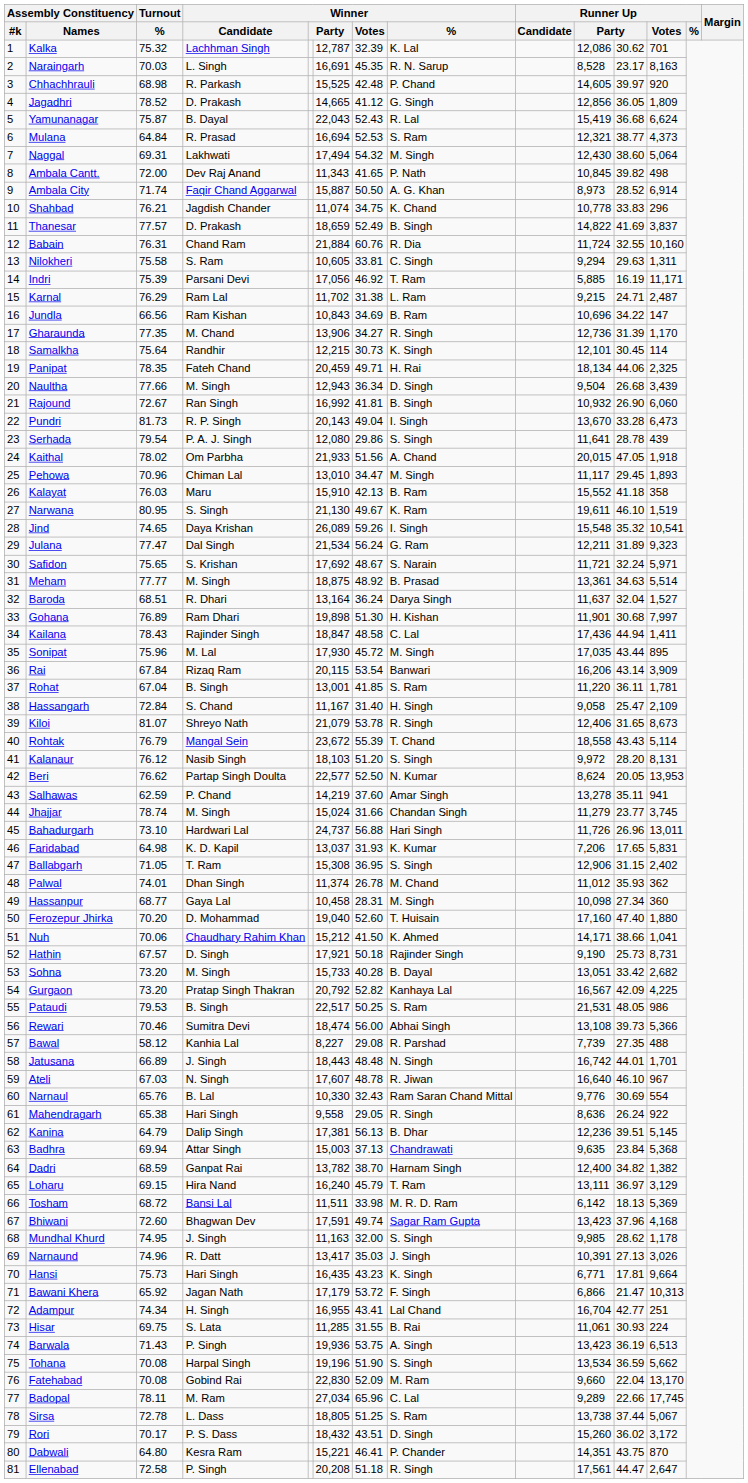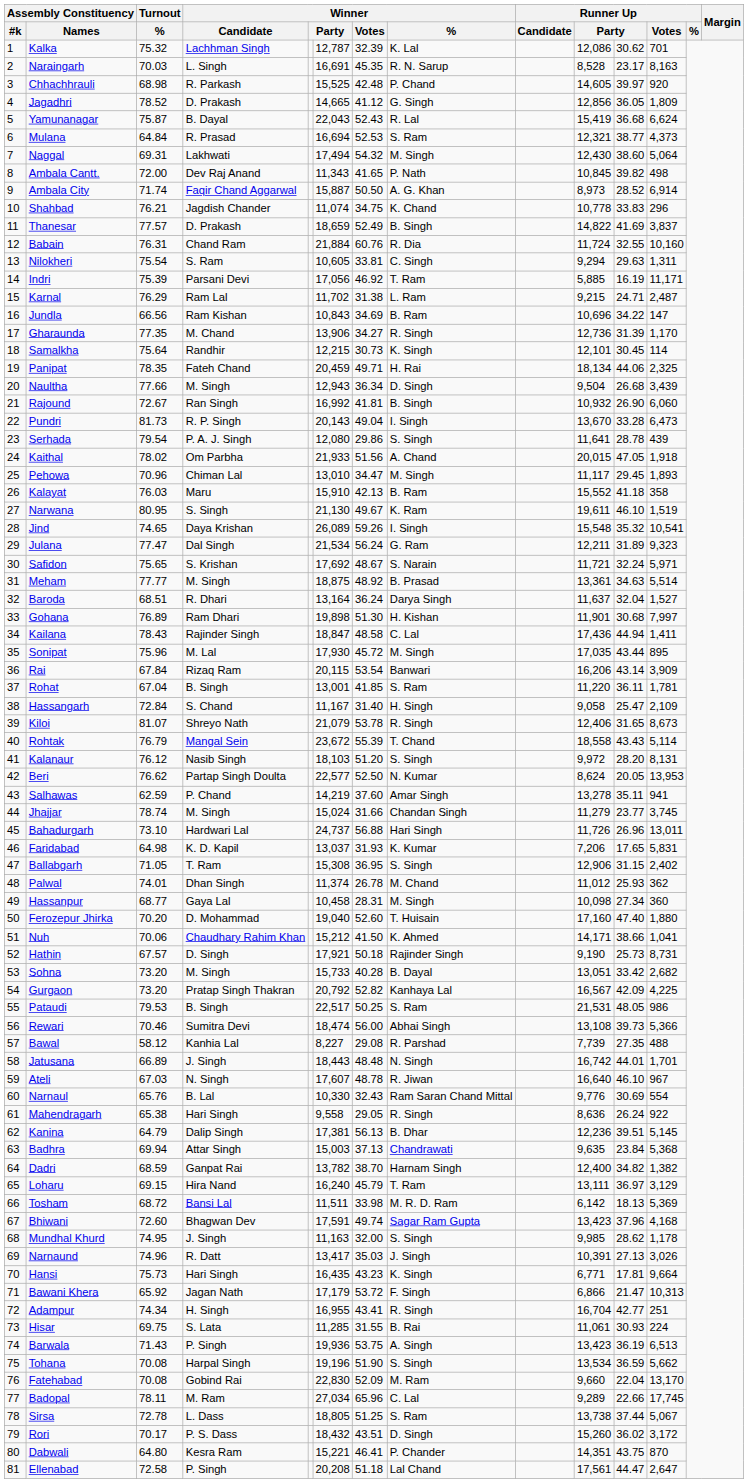Nilokheri | Turnout / %: 75.58 -> 75.54
Palwal | column 11: 35.93 -> 25.93
Adampur | Winner / %: Lal Chand -> R. Singh
Ellenabad | Winner / %: R. Singh -> Lal Chand
